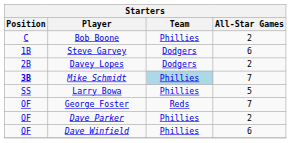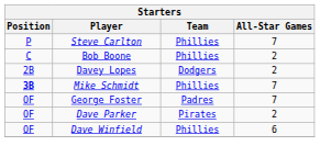+ row: P | Steve Carlton | Phillies | 7
- row: 1B | Steve Garvey | Dodgers | 6
Mike Schmidt | Team: lightblue background -> no background
- row: SS | Larry Bowa | Phillies | 5
George Foster | Team: Reds -> Padres
Dave Parker | Team: Phillies -> Pirates
